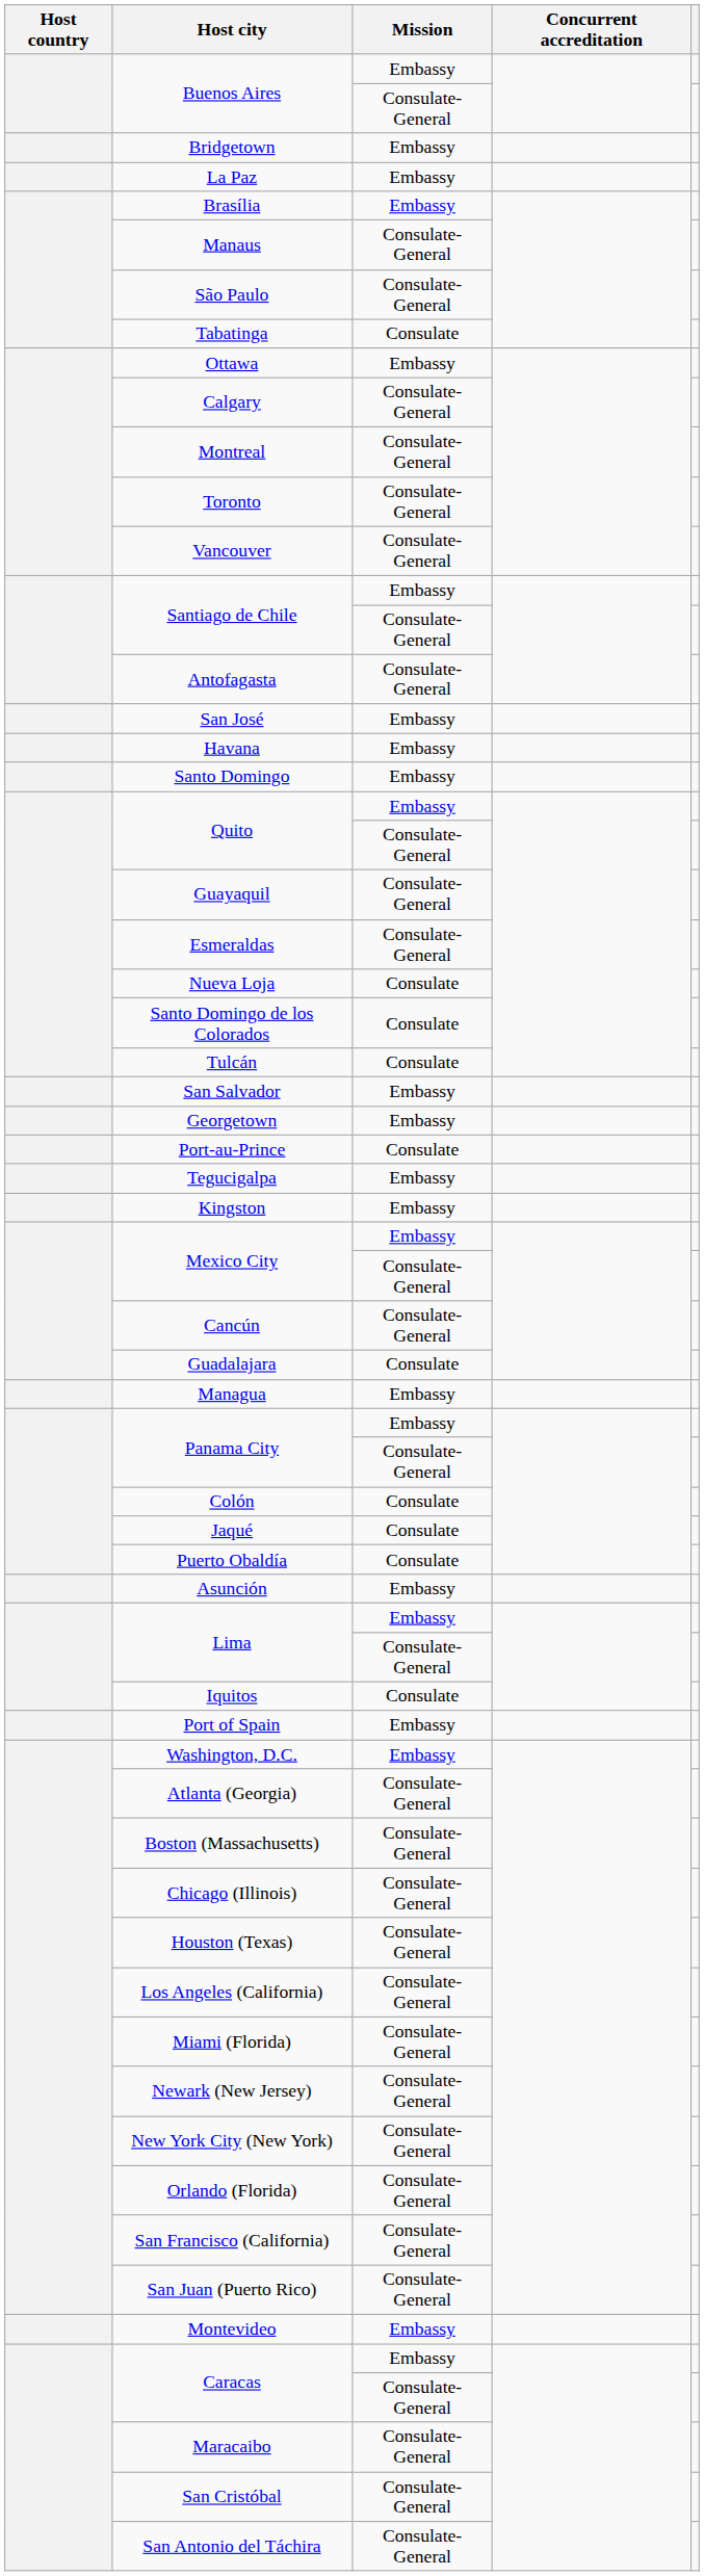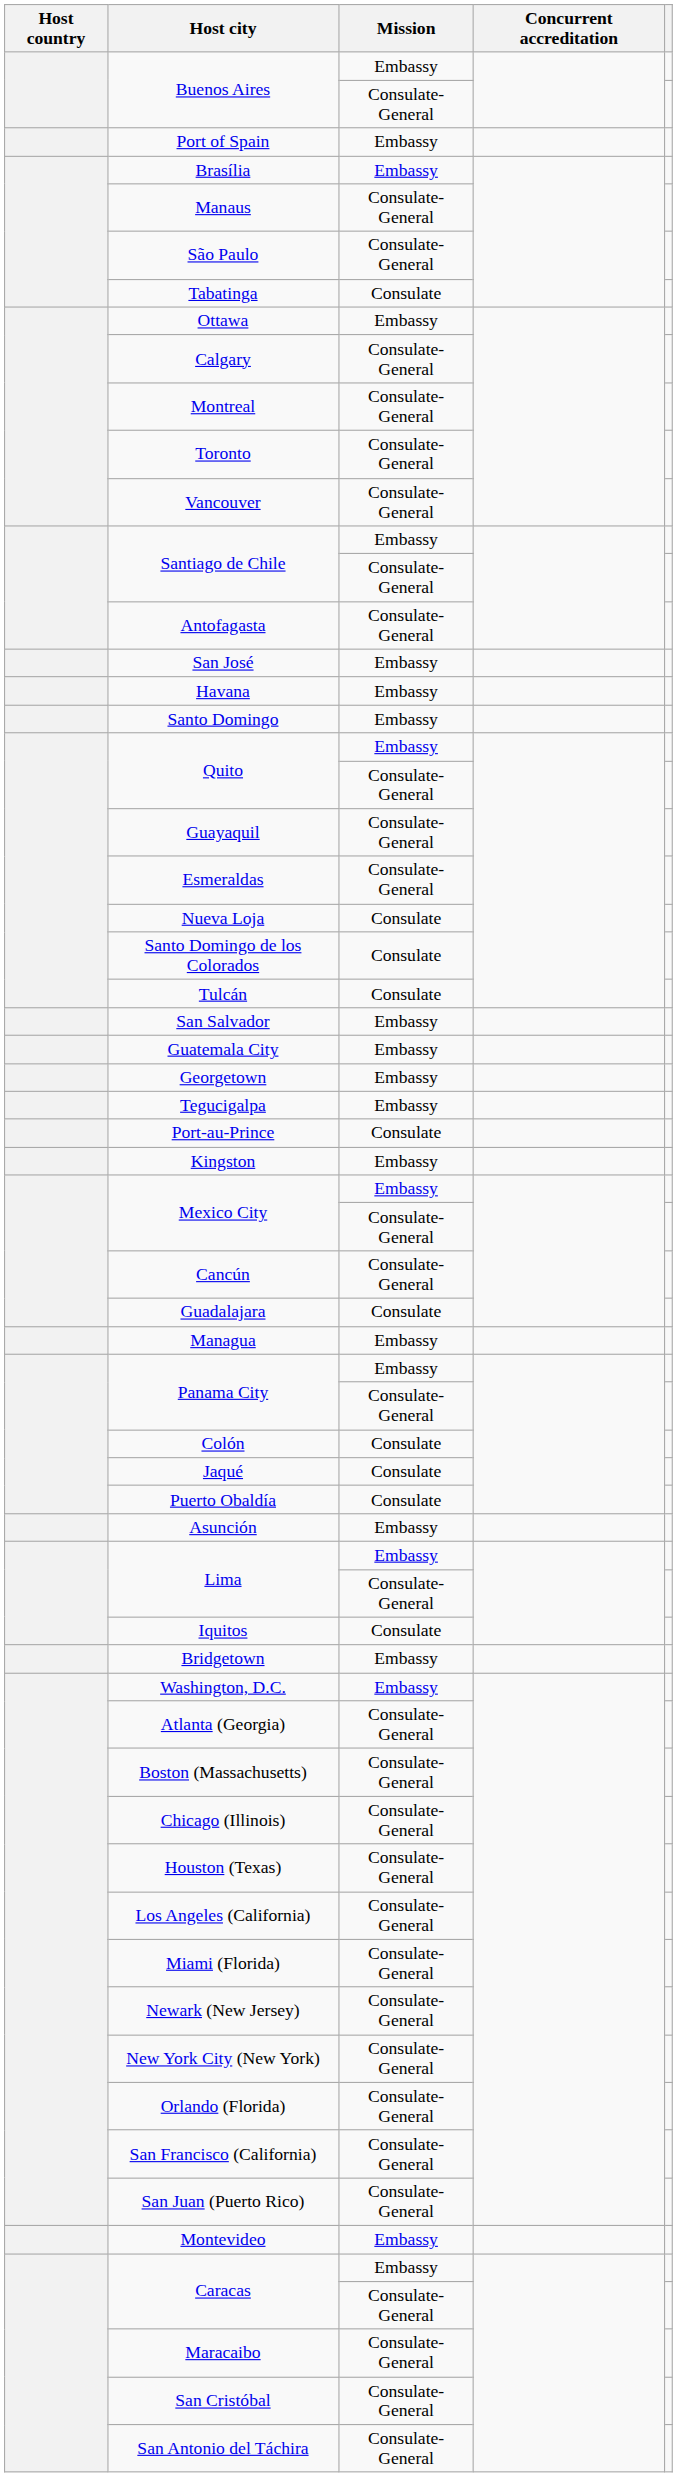rows swapped: Bridgetown <-> Port of Spain
- row: La Paz | Embassy
+ row: Guatemala City | Embassy
rows swapped: Port-au-Prince <-> Tegucigalpa
